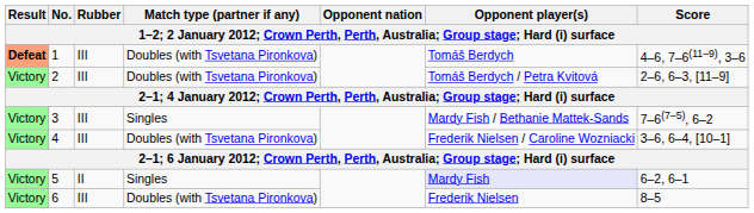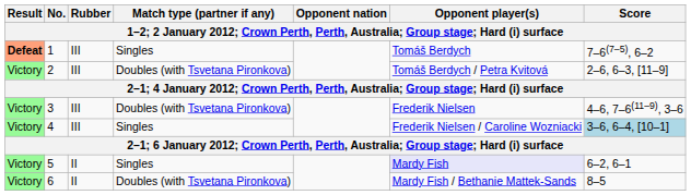1 | Match type (partner if any): Doubles (with Tsvetana Pironkova) -> Singles
1 | Score: 4–6, 7–6(11–9), 3–6 -> 7–6(7–5), 6–2
3 | Match type (partner if any): Singles -> Doubles (with Tsvetana Pironkova)
3 | Opponent player(s): Mardy Fish / Bethanie Mattek-Sands -> Frederik Nielsen
3 | Score: 7–6(7–5), 6–2 -> 4–6, 7–6(11–9), 3–6
4 | Match type (partner if any): Doubles (with Tsvetana Pironkova) -> Singles
4 | Score: no background -> lightblue background
6 | Rubber: III -> II
6 | Opponent player(s): Frederik Nielsen -> Mardy Fish / Bethanie Mattek-Sands
